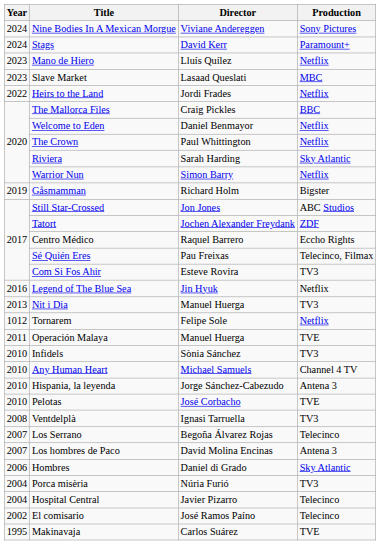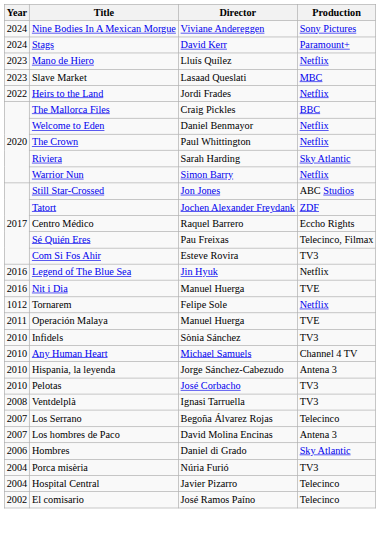- row: 2019 | Gåsmamman | Richard Holm | Bigster
Nit i Dia | Year: 2013 -> 2016
Nit i Dia | Production: TV3 -> TVE
Pelotas | Production: TVE -> TV3
- row: 1995 | Makinavaja | Carlos Suárez | TVE
